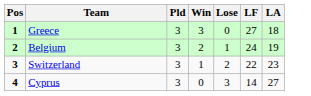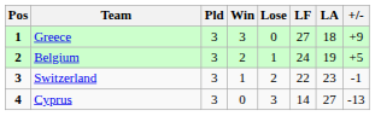+ column: +/- | +9 | +5 | -1 | -13
